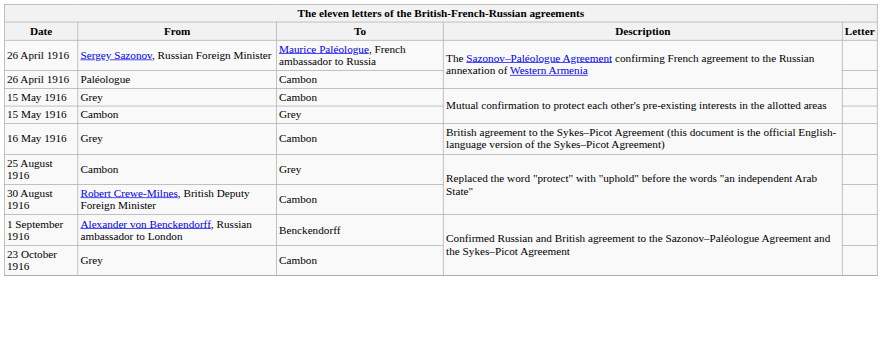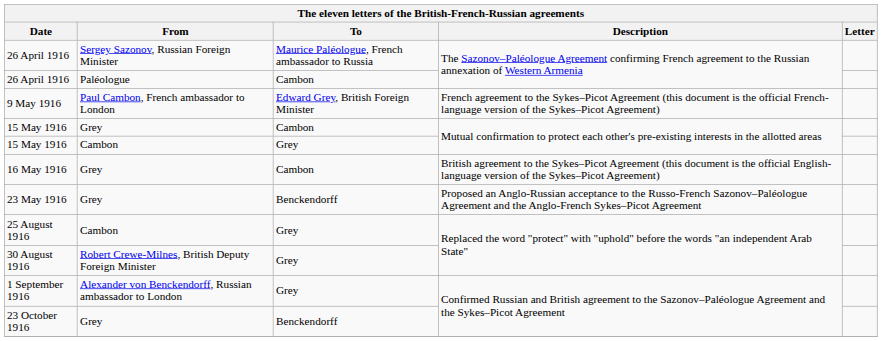+ row: 9 May 1916 | Paul Cambon, French ambassador to London | Edward Grey, British Foreign Minister | French agreement to the Sykes–Picot Agreement (this document is the official French-language version of the Sykes–Picot Agreement)
+ row: 23 May 1916 | Grey | Benckendorff | Proposed an Anglo-Russian acceptance to the Russo-French Sazonov–Paléologue Agreement and the Anglo-French Sykes–Picot Agreement
30 August 1916 | To: Cambon -> Grey
1 September 1916 | To: Benckendorff -> Grey
23 October 1916 | To: Cambon -> Benckendorff
